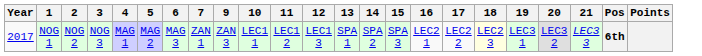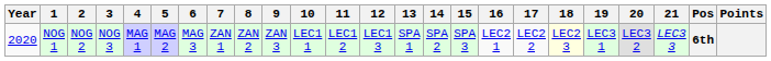+ column: 8 | ZAN 2
NOG 1 | Year: 2017 -> 2020
